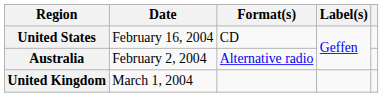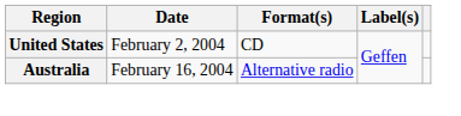United States | Date: February 16, 2004 -> February 2, 2004
Australia | Date: February 2, 2004 -> February 16, 2004
- row: United Kingdom | March 1, 2004
